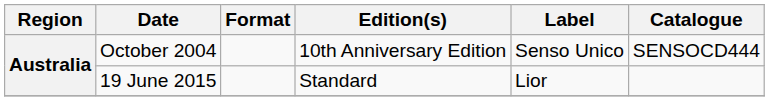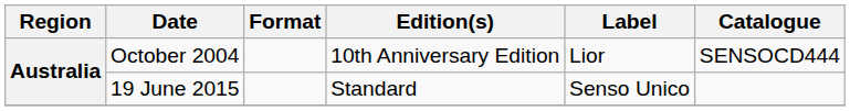October 2004 | Label: Senso Unico -> Lior
19 June 2015 | Label: Lior -> Senso Unico
